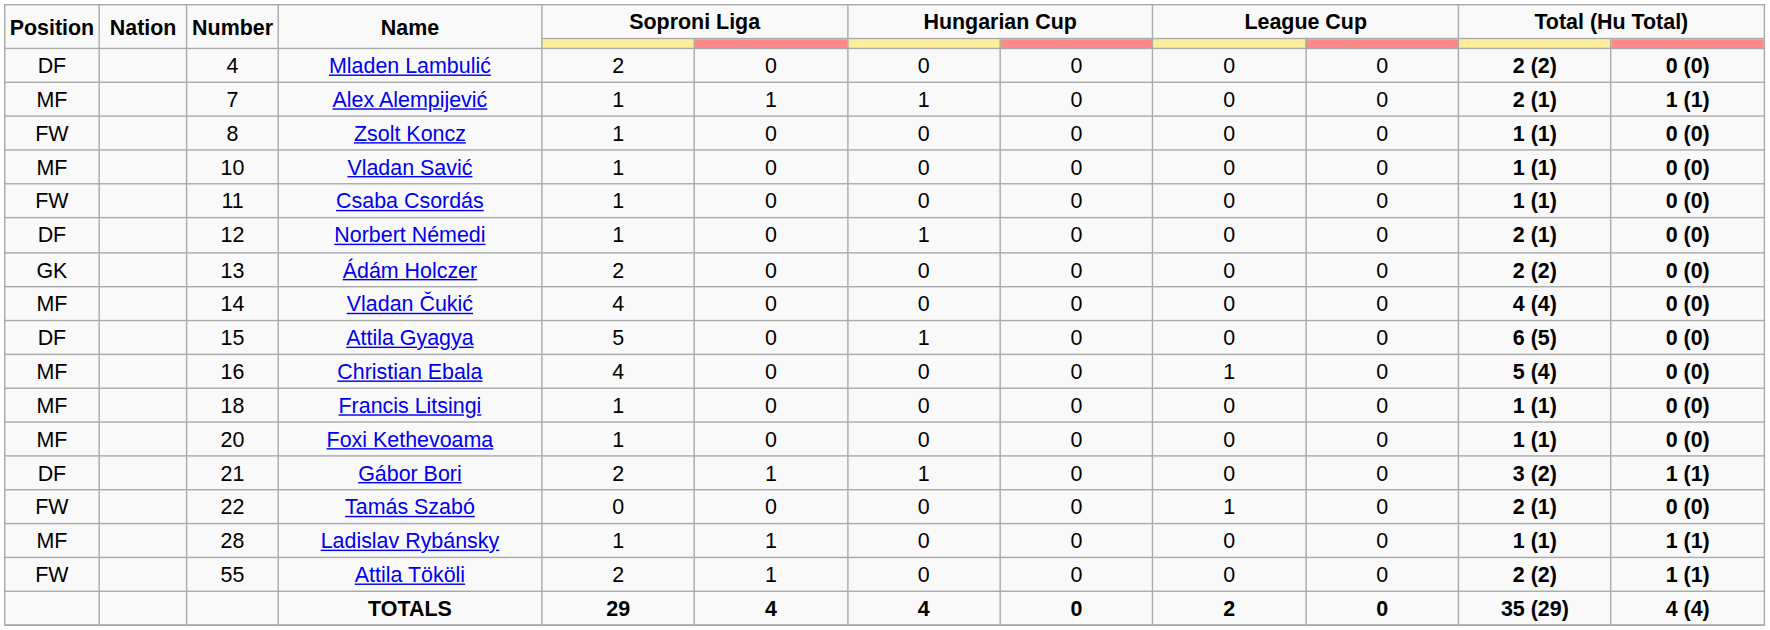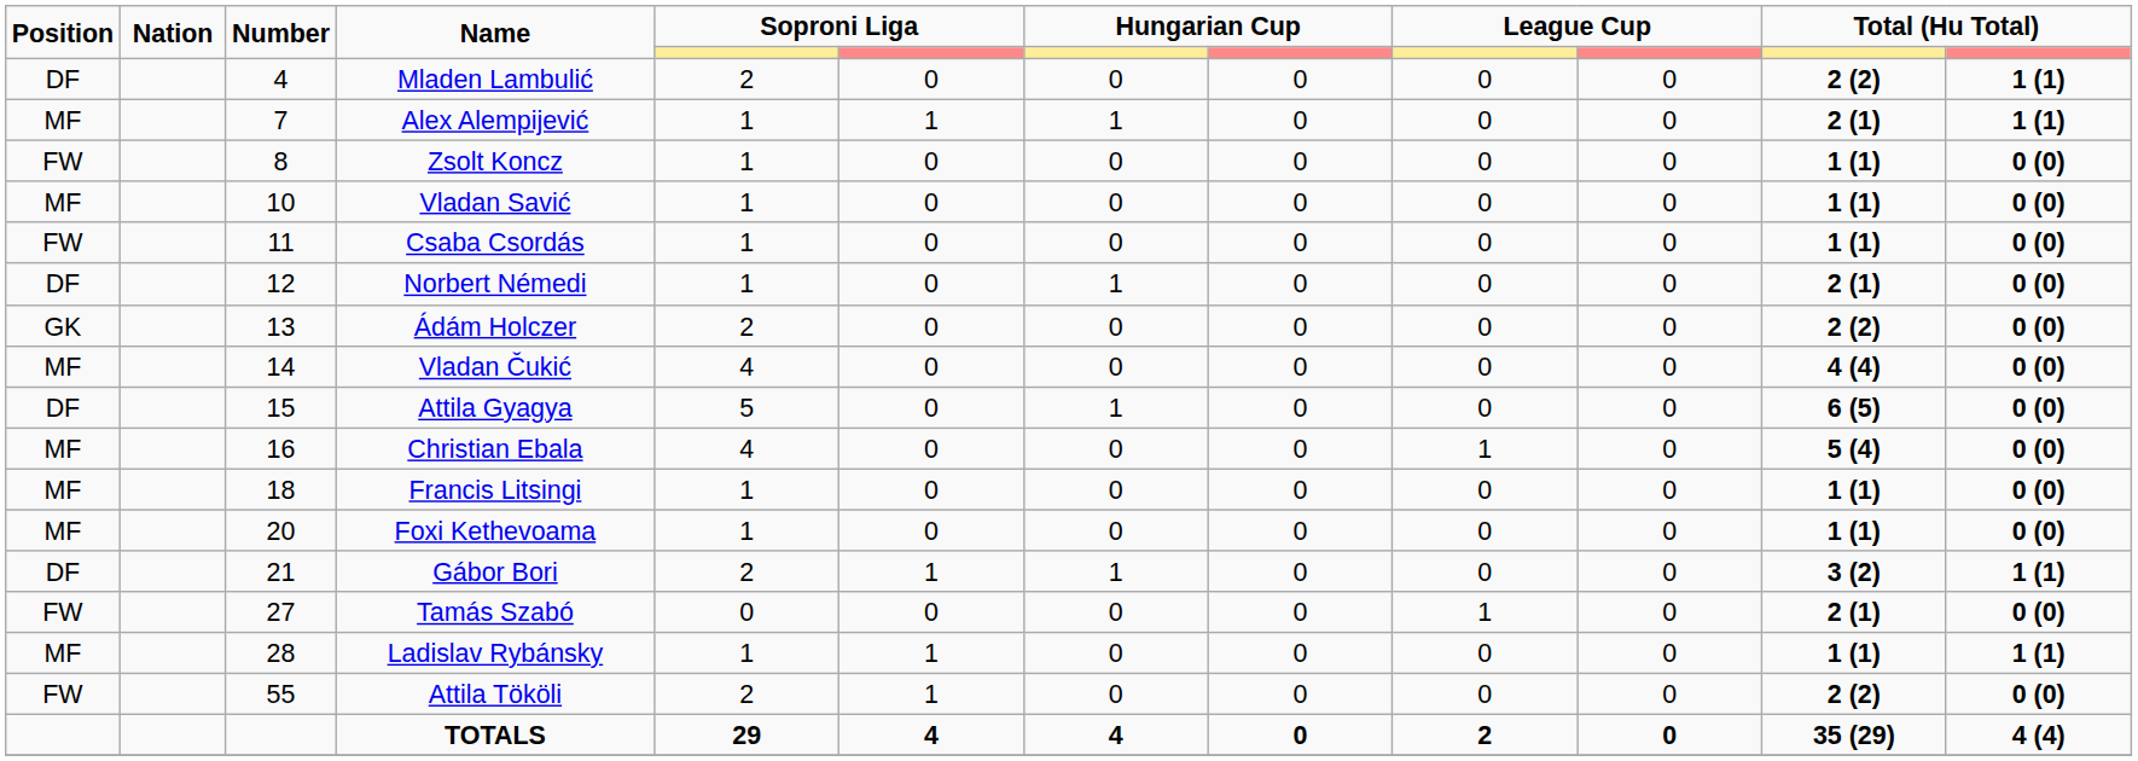Mladen Lambulić | column 12: 0 (0) -> 1 (1)
Tamás Szabó | Number: 22 -> 27
Attila Tököli | column 12: 1 (1) -> 0 (0)
